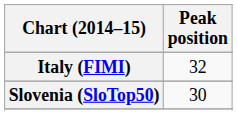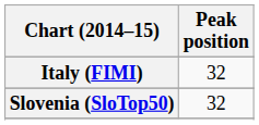Slovenia (SloTop50) | Peak position: 30 -> 32
